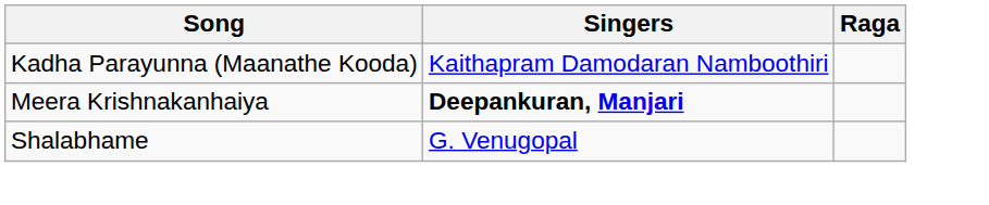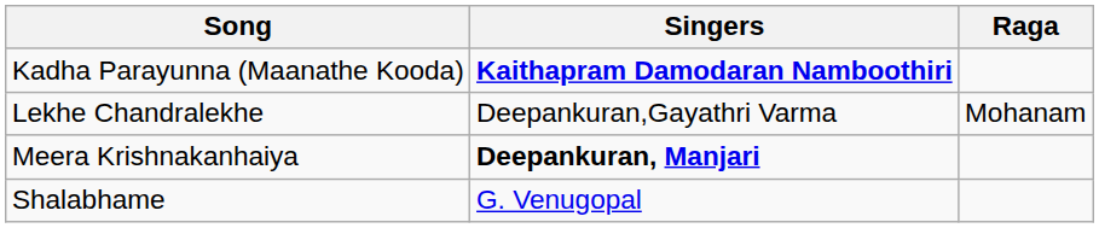Kadha Parayunna (Maanathe Kooda) | Singers: normal -> bold
+ row: Lekhe Chandralekhe | Deepankuran,Gayathri Varma | Mohanam
